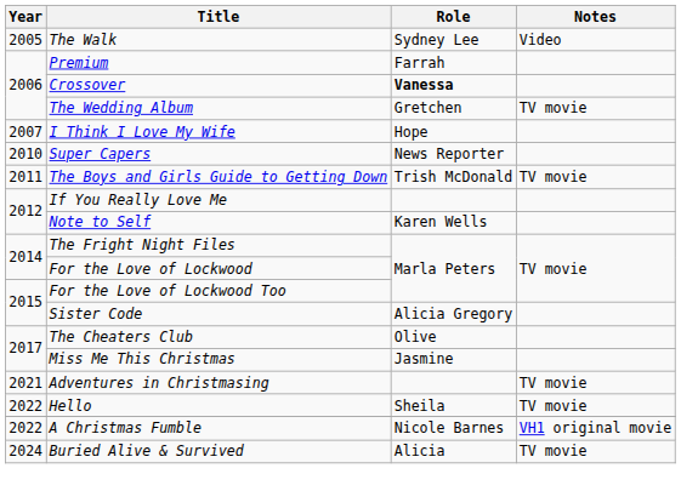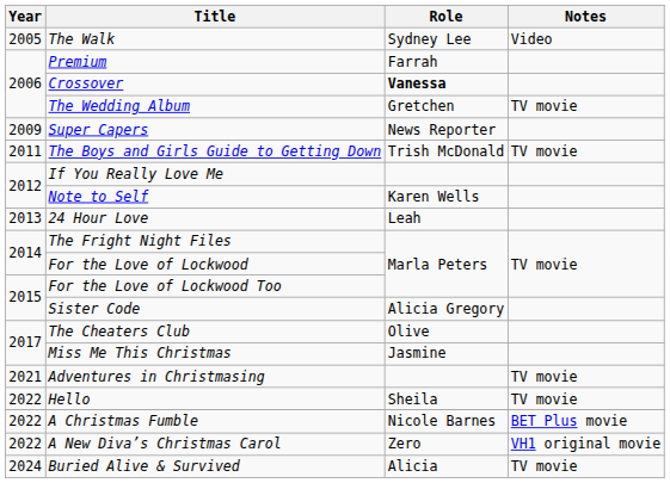- row: 2007 | I Think I Love My Wife | Hope
Super Capers | Year: 2010 -> 2009
+ row: 2013 | 24 Hour Love | Leah
A Christmas Fumble | Notes: VH1 original movie -> BET Plus movie
+ row: 2022 | A New Diva’s Christmas Carol | Zero | VH1 original movie
